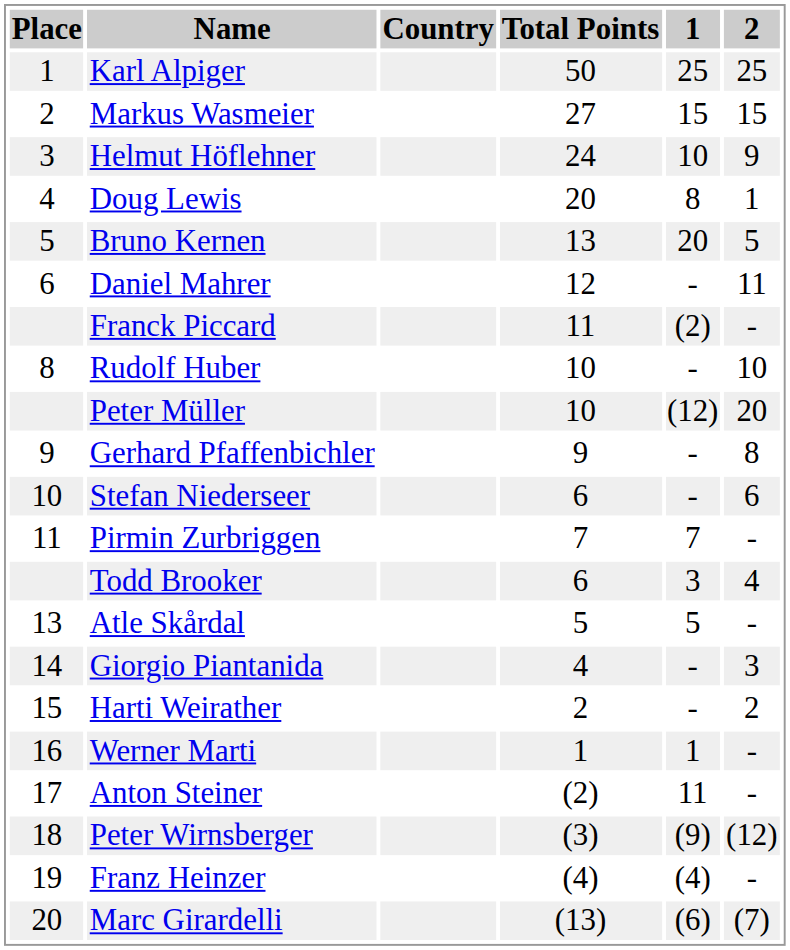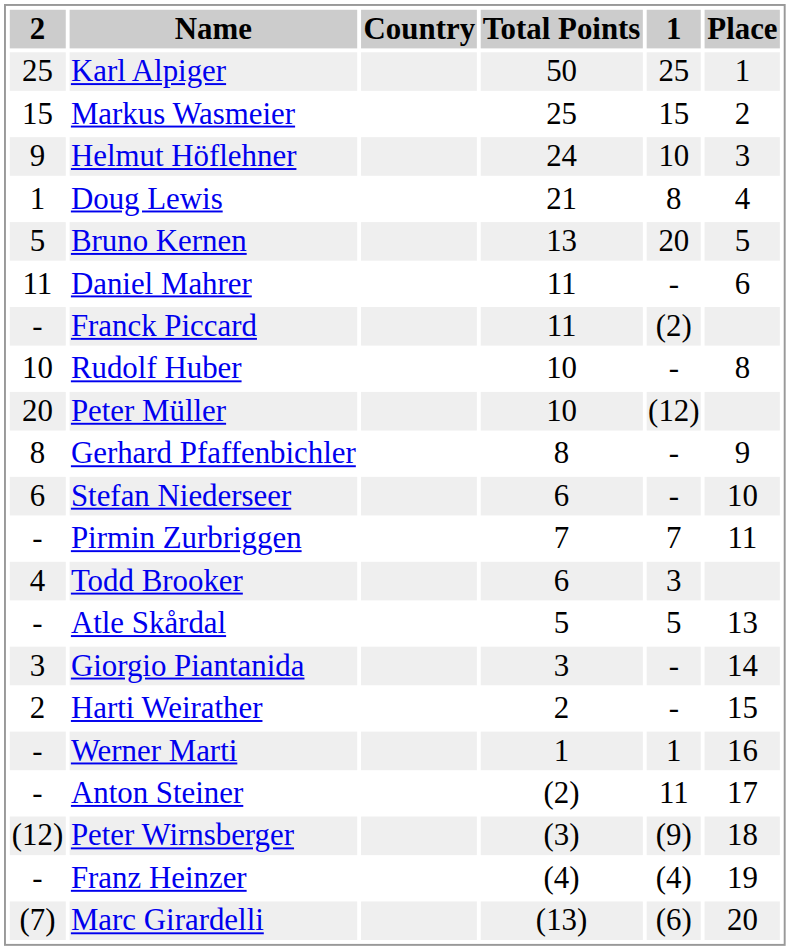columns swapped: Place <-> 2
Markus Wasmeier | Total Points: 27 -> 25
Doug Lewis | Total Points: 20 -> 21
Daniel Mahrer | Total Points: 12 -> 11
Gerhard Pfaffenbichler | Total Points: 9 -> 8
Giorgio Piantanida | Total Points: 4 -> 3
